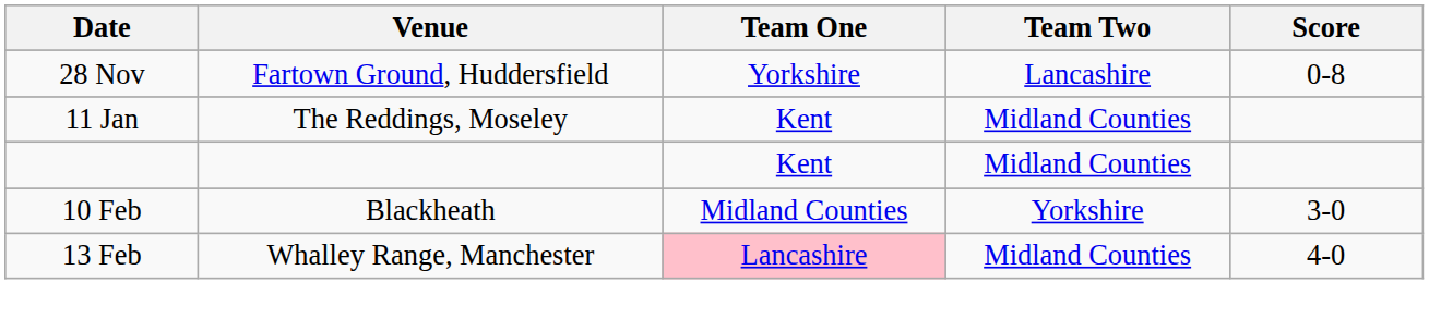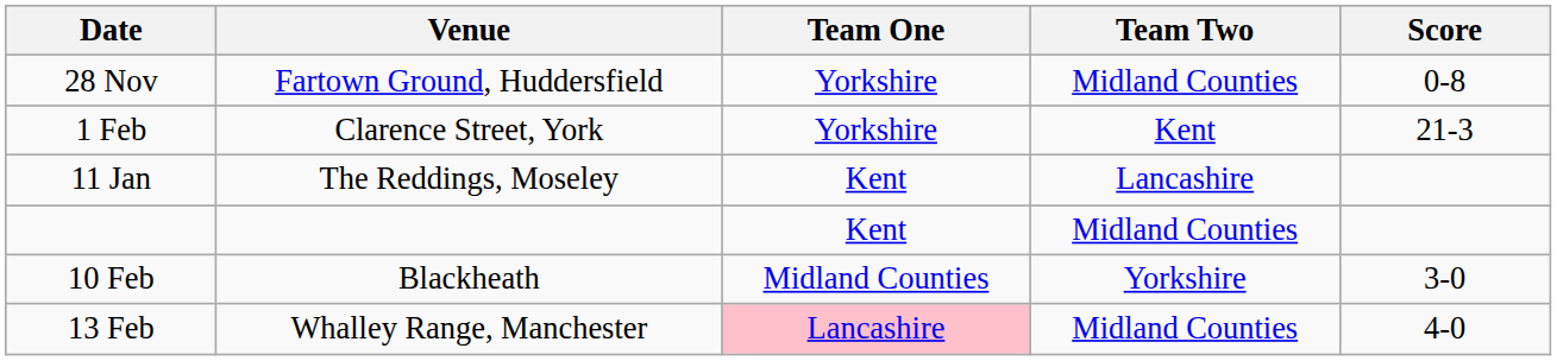28 Nov | Team Two: Lancashire -> Midland Counties
+ row: 1 Feb | Clarence Street, York | Yorkshire | Kent | 21-3
11 Jan | Team Two: Midland Counties -> Lancashire
